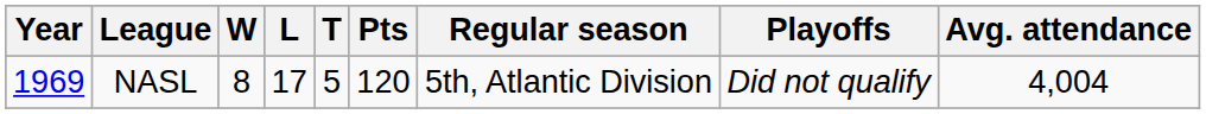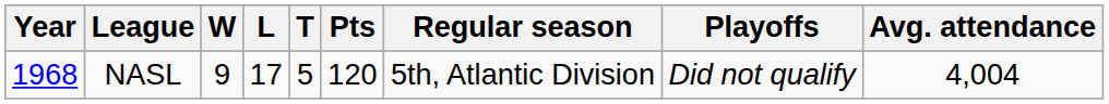NASL | Year: 1969 -> 1968
NASL | W: 8 -> 9
